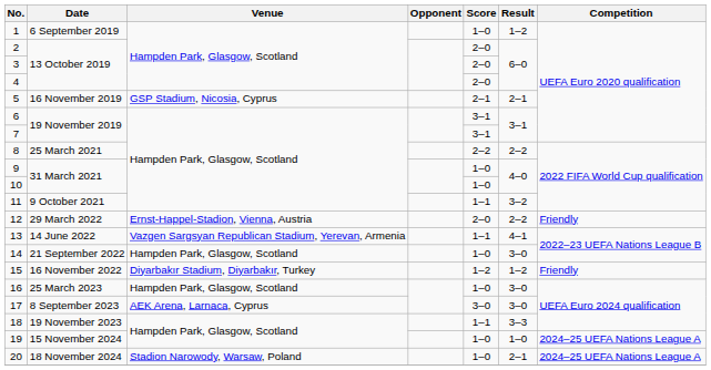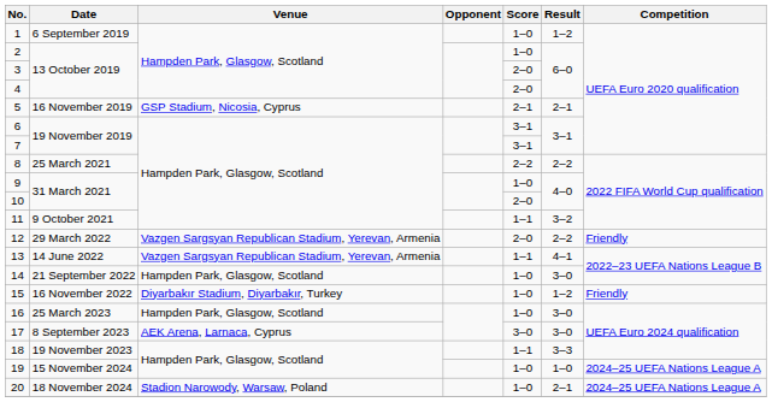2 | Score: 2–0 -> 1–0
10 | Score: 1–0 -> 2–0
12 | Venue: Ernst-Happel-Stadion, Vienna, Austria -> Vazgen Sargsyan Republican Stadium, Yerevan, Armenia
15 | Score: 1–2 -> 1–0
